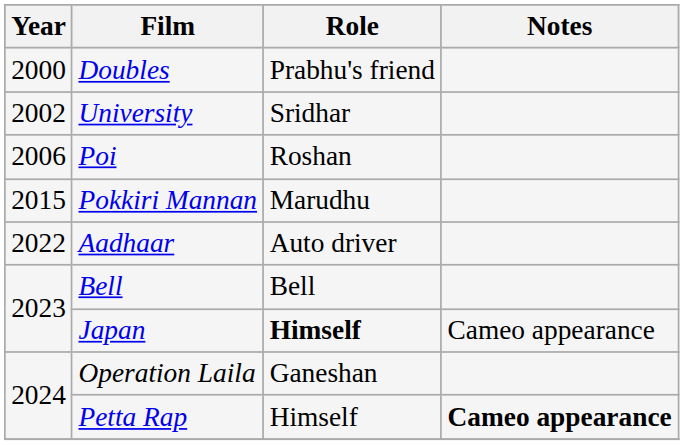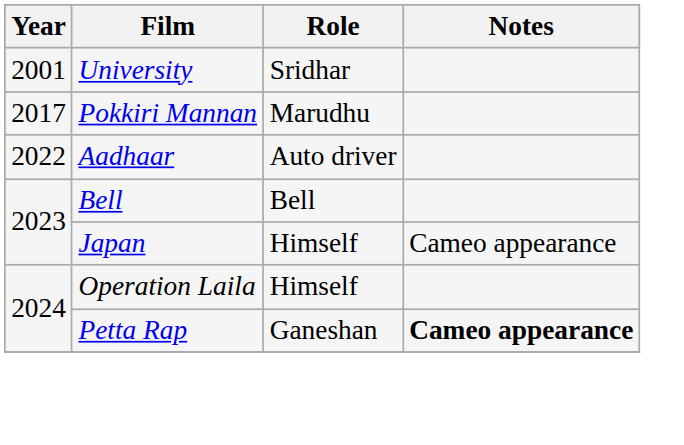- row: 2000 | Doubles | Prabhu's friend
University | Year: 2002 -> 2001
- row: 2006 | Poi | Roshan
Pokkiri Mannan | Year: 2015 -> 2017
Japan | Role: bold -> normal
Operation Laila | Role: Ganeshan -> Himself
Petta Rap | Role: Himself -> Ganeshan
